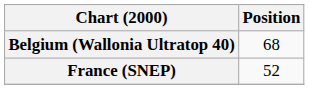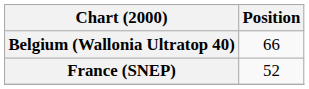Belgium (Wallonia Ultratop 40) | Position: 68 -> 66
